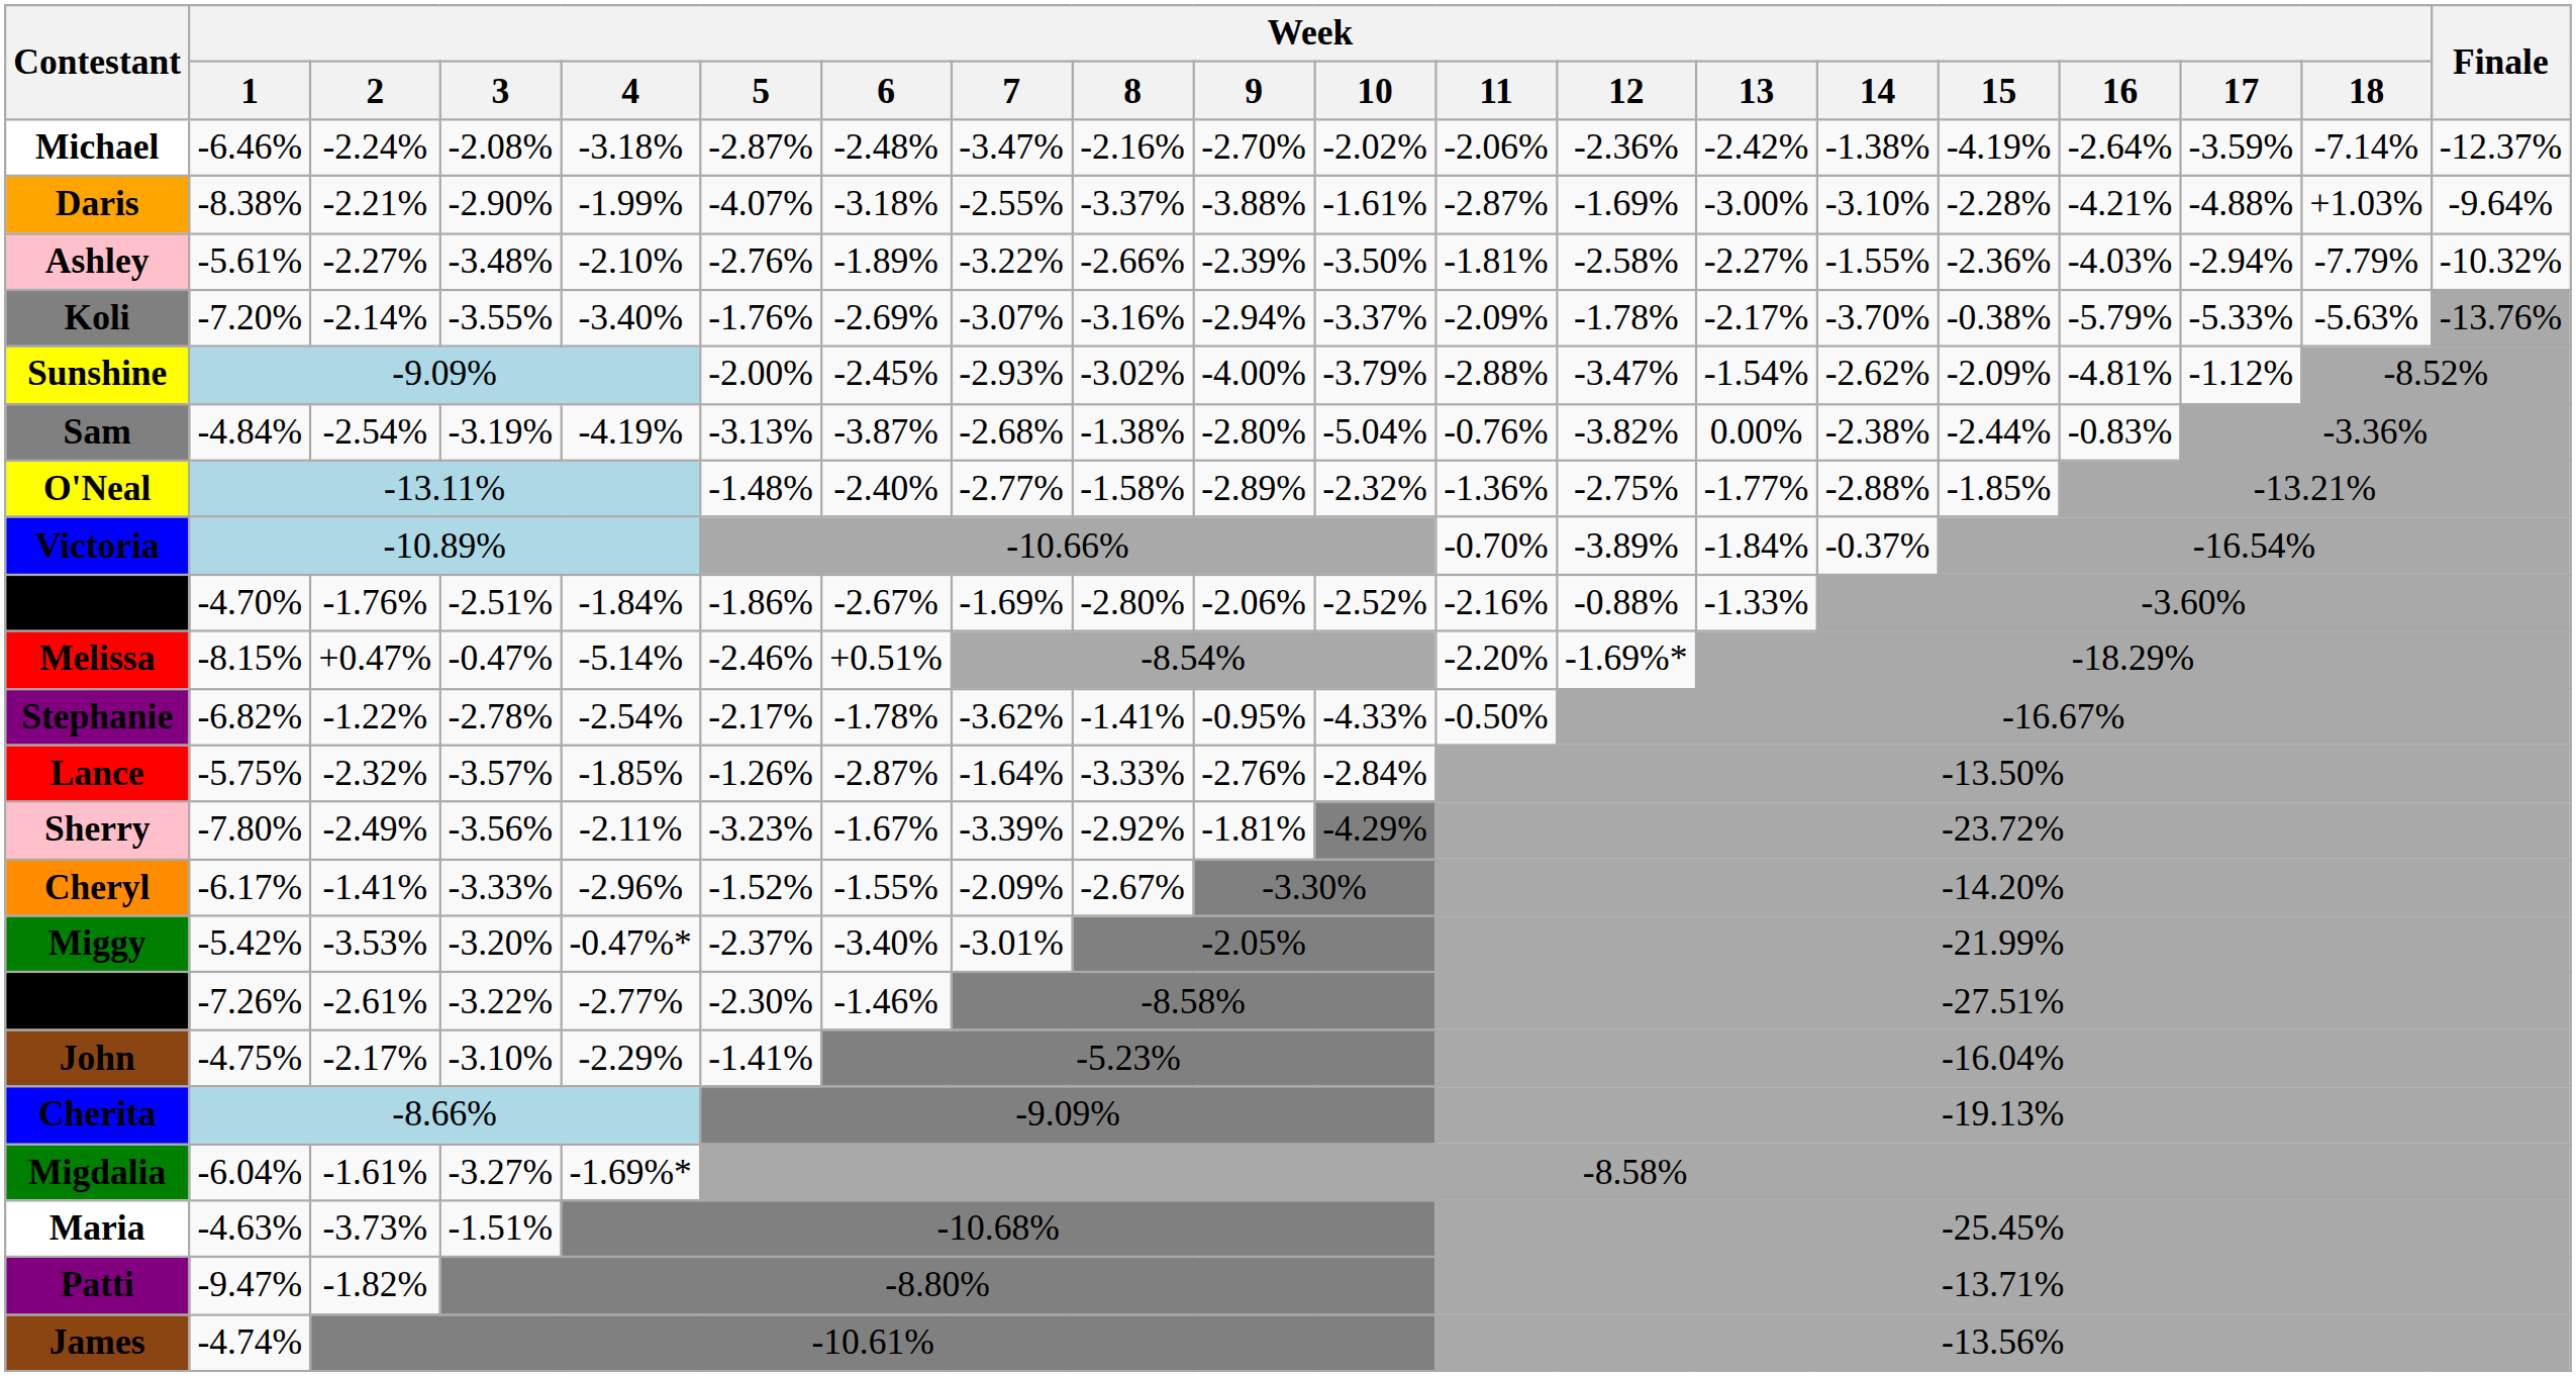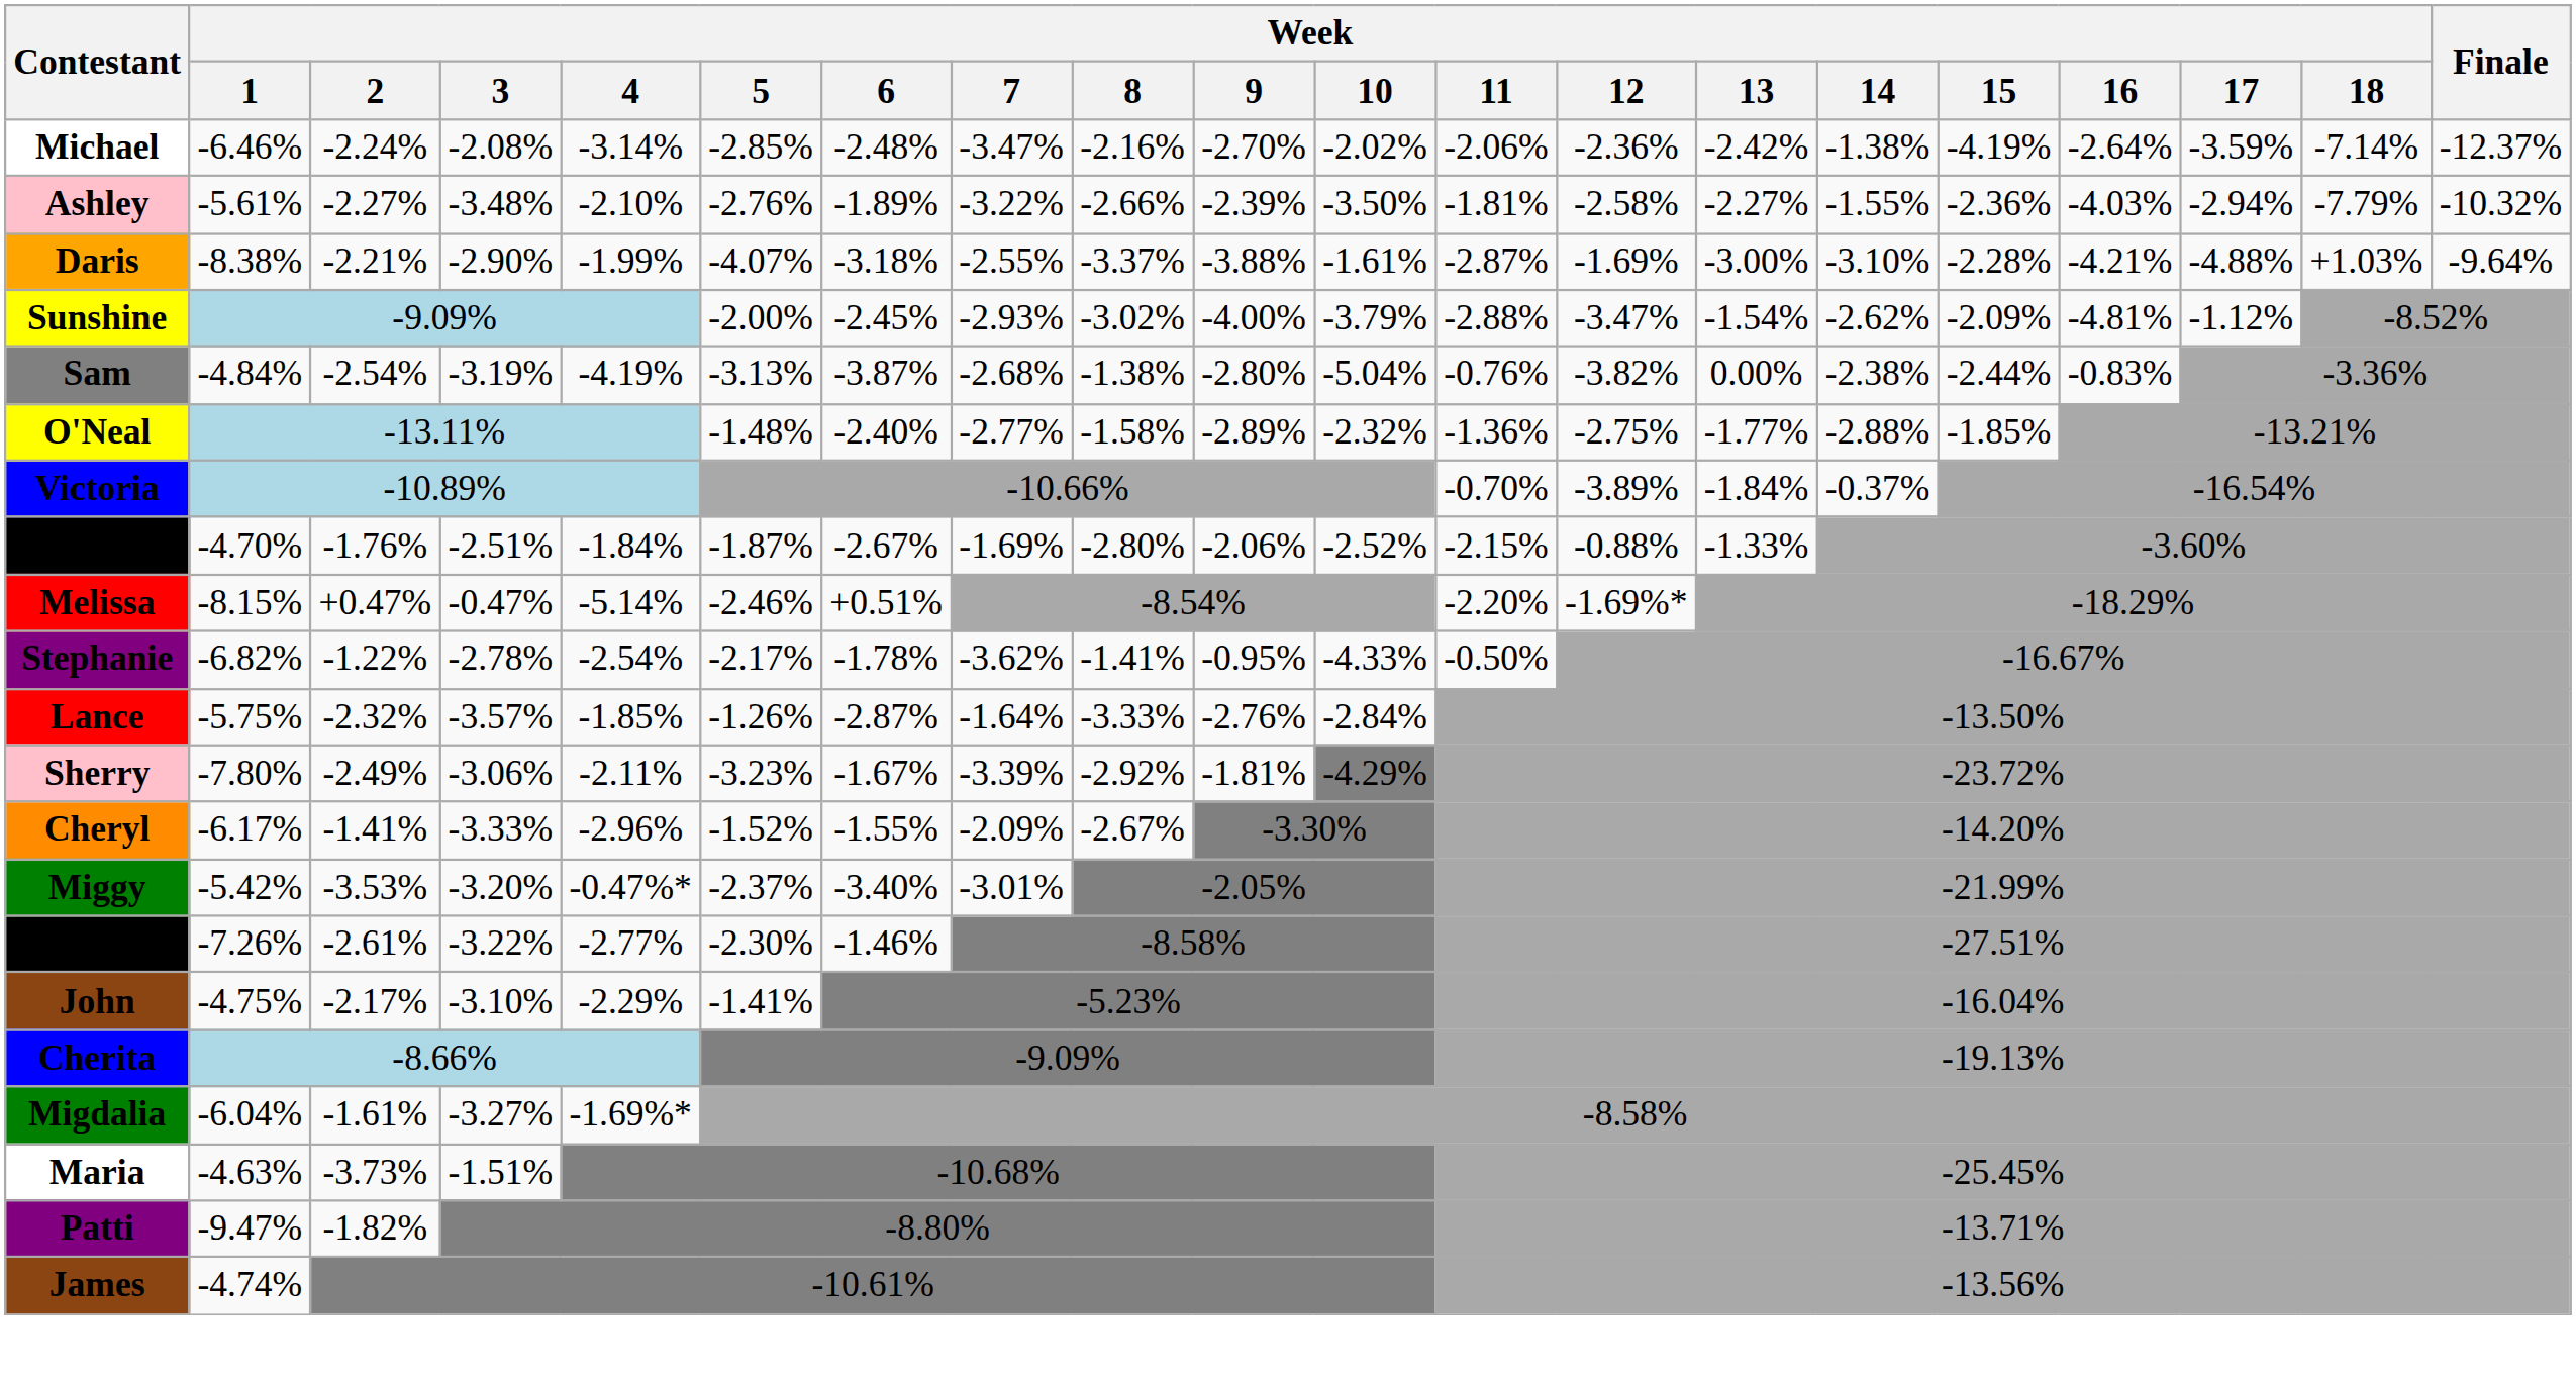Michael | Week / 4: -3.18% -> -3.14%
Michael | Week / 5: -2.87% -> -2.85%
rows swapped: Ashley <-> Daris
- row: Koli | -7.20% | -2.14% | -3.55% | -3.40% | -1.76% | -2.69% | -3.07% | -3.16% | -2.94% | -3.37% | -2.09% | -1.78% | -2.17% | -3.70% | -0.38% | -5.79% | -5.33% | -5.63% | -13.76%
Andrea | Week / 5: -1.86% -> -1.87%
Andrea | Week / 11: -2.16% -> -2.15%
Sherry | Week / 3: -3.56% -> -3.06%
